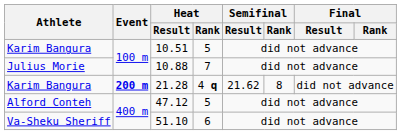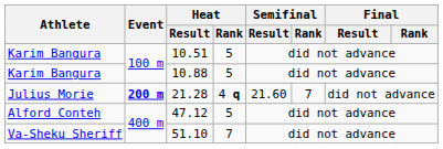10.88 | Athlete: Julius Morie -> Karim Bangura
10.88 | Heat / Rank: 7 -> 5
21.28 | Athlete: Karim Bangura -> Julius Morie
21.28 | Semifinal / Result: 21.62 -> 21.60
21.28 | Semifinal / Rank: 8 -> 7
51.10 | Heat / Rank: 6 -> 7
